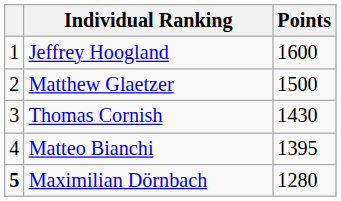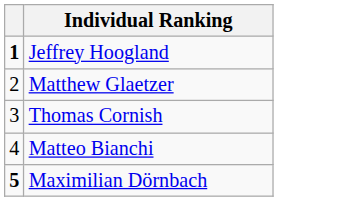- column: Points | 1600 | 1500 | 1430 | 1395 | 1280
Jeffrey Hoogland | column 1: normal -> bold
